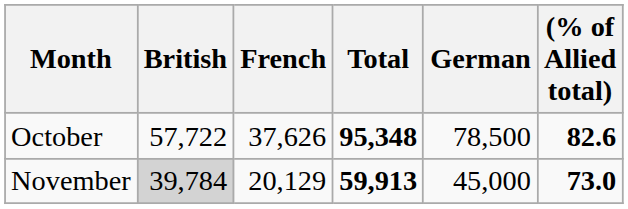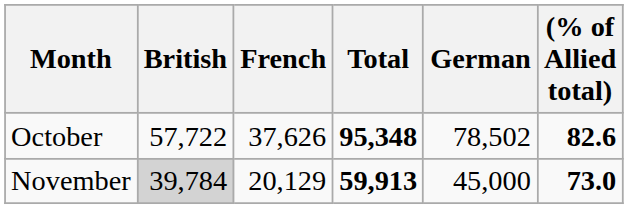October | German: 78,500 -> 78,502
